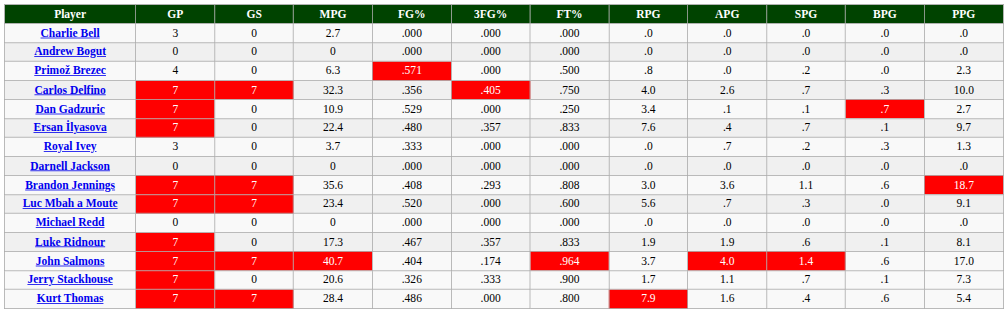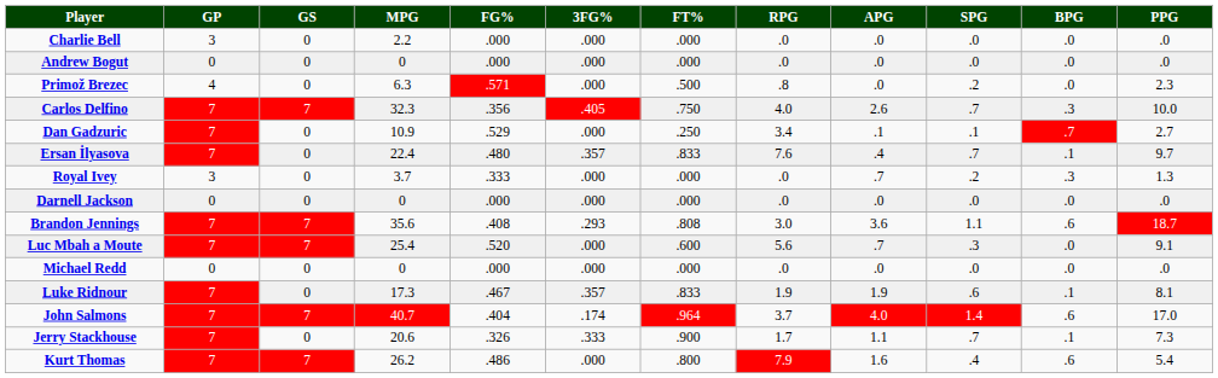Charlie Bell | MPG: 2.7 -> 2.2
Luc Mbah a Moute | MPG: 23.4 -> 25.4
Kurt Thomas | MPG: 28.4 -> 26.2
